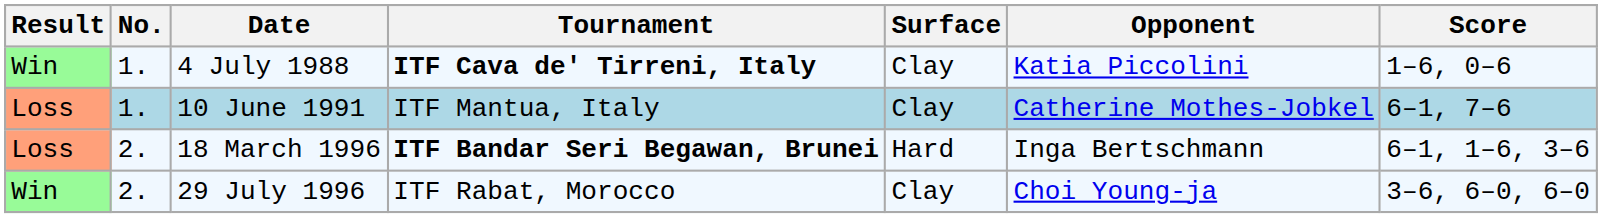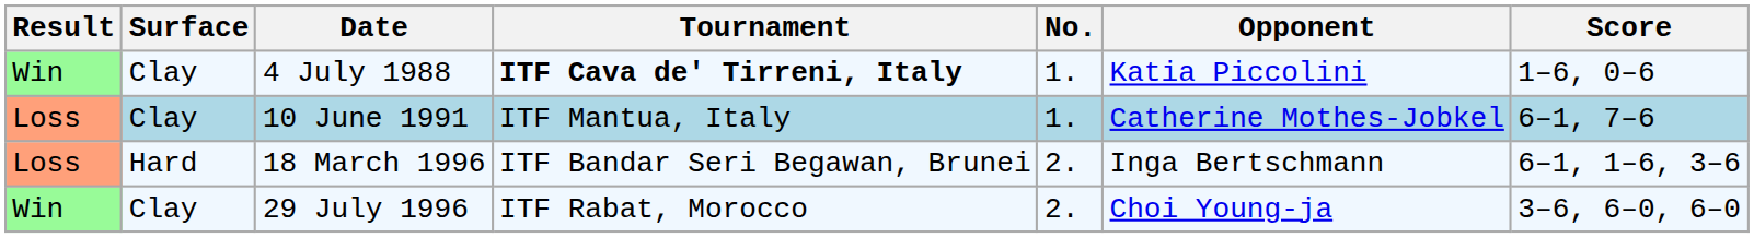columns swapped: No. <-> Surface
18 March 1996 | Tournament: bold -> normal
